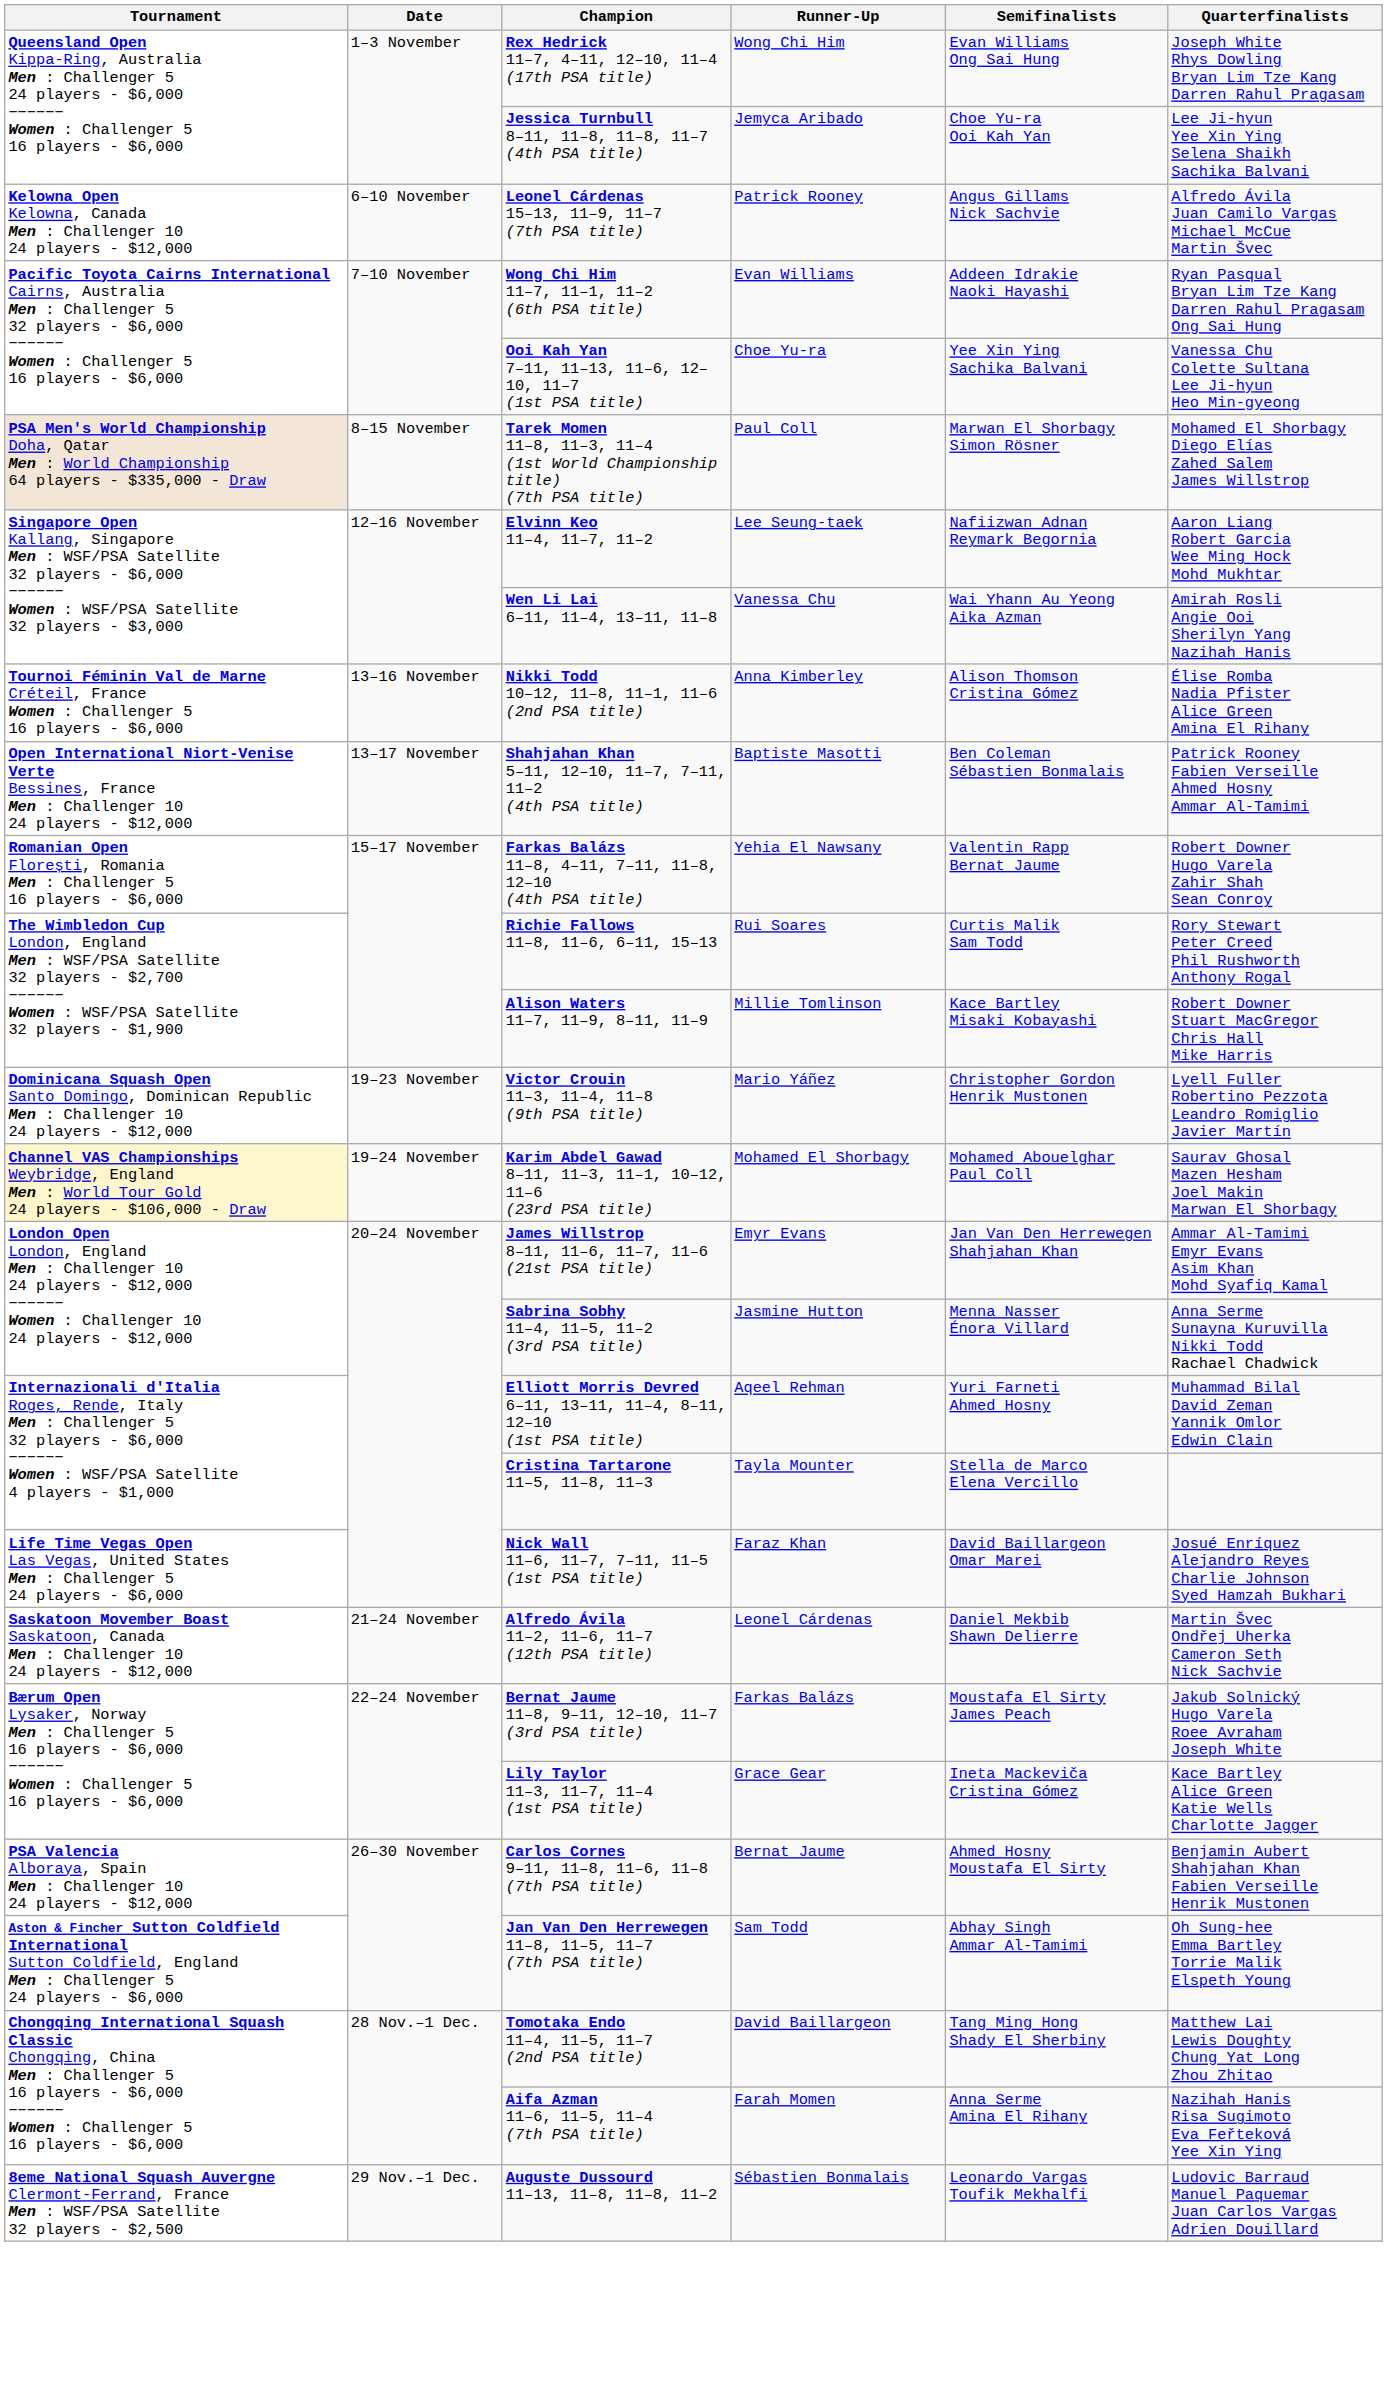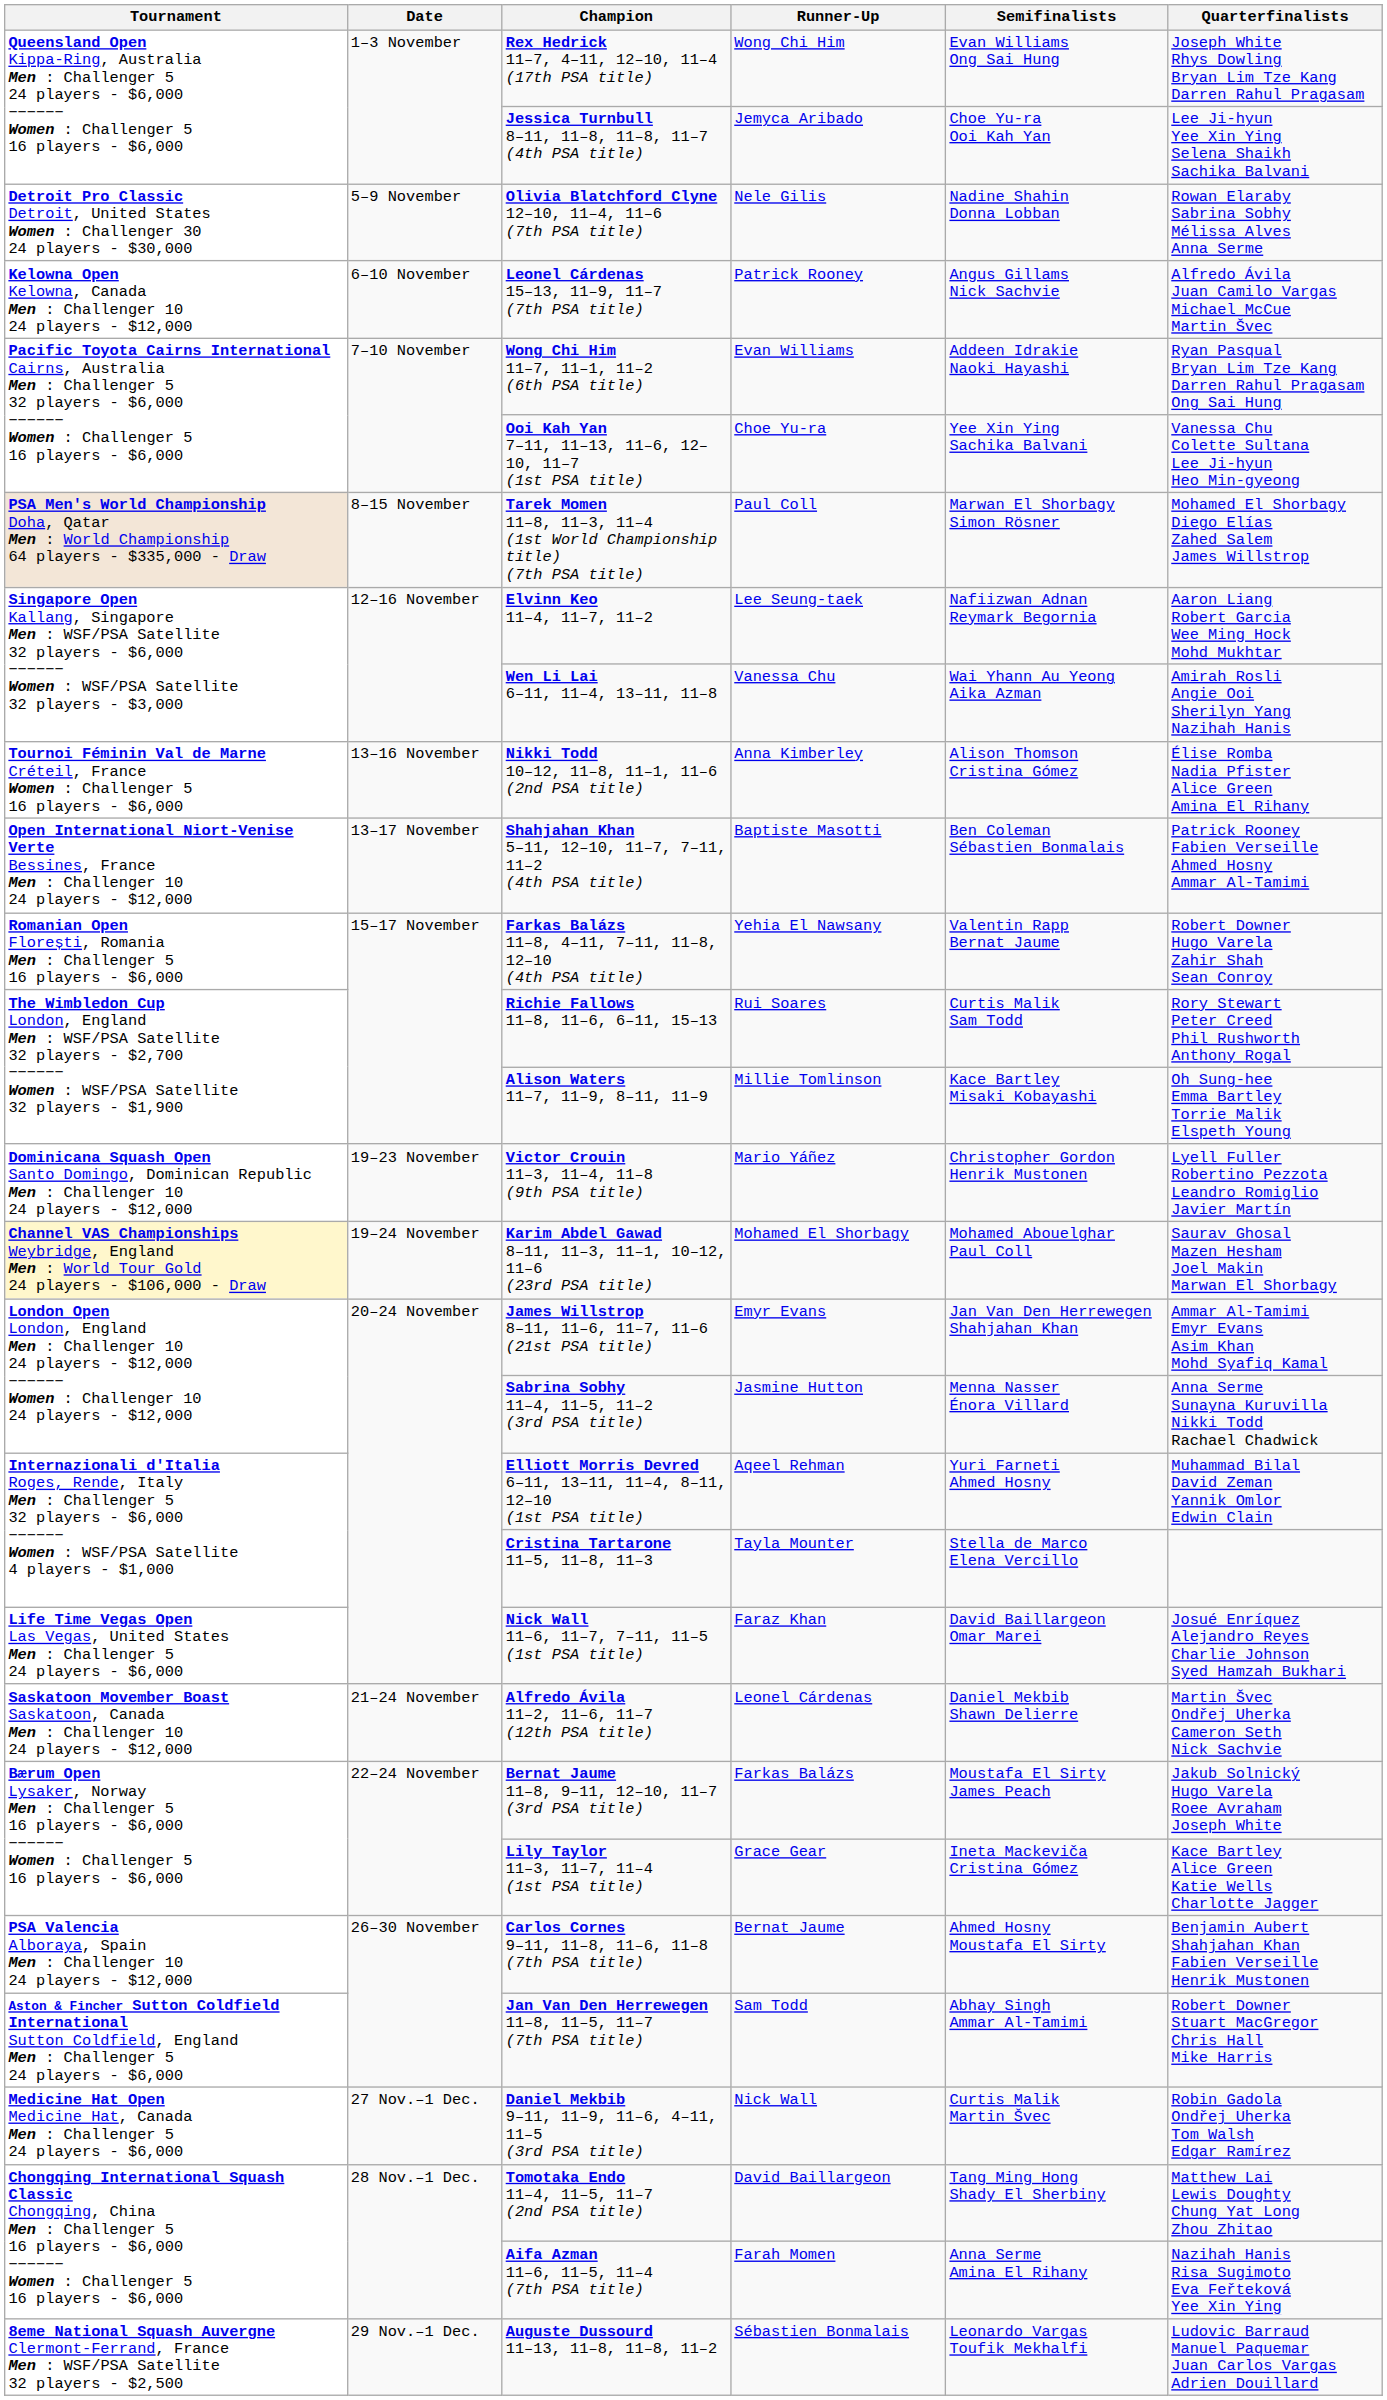+ row: Detroit Pro Classic Detroit, United States Women : Challenger 30 24 players - $30,000 | 5–9 November | Olivia Blatchford Clyne 12–10, 11–4, 11–6 (7th PSA title) | Nele Gilis | Nadine Shahin Donna Lobban | Rowan Elaraby Sabrina Sobhy Mélissa Alves Anna Serme
Alison Waters 11–7, 11–9, 8–11, 11–9 | Quarterfinalists: Robert Downer Stuart MacGregor Chris Hall Mike Harris -> Oh Sung-hee Emma Bartley Torrie Malik Elspeth Young
Jan Van Den Herrewegen 11–8, 11–5, 11–7 (7th PSA title) | Quarterfinalists: Oh Sung-hee Emma Bartley Torrie Malik Elspeth Young -> Robert Downer Stuart MacGregor Chris Hall Mike Harris
+ row: Medicine Hat Open Medicine Hat, Canada Men : Challenger 5 24 players - $6,000 | 27 Nov.–1 Dec. | Daniel Mekbib 9–11, 11–9, 11–6, 4–11, 11–5 (3rd PSA title) | Nick Wall | Curtis Malik Martin Švec | Robin Gadola Ondřej Uherka Tom Walsh Edgar Ramírez
